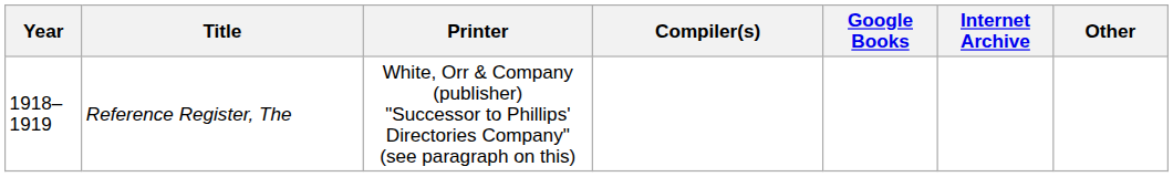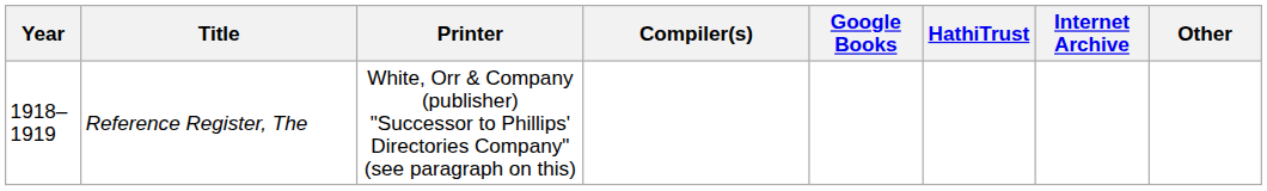+ column: HathiTrust
